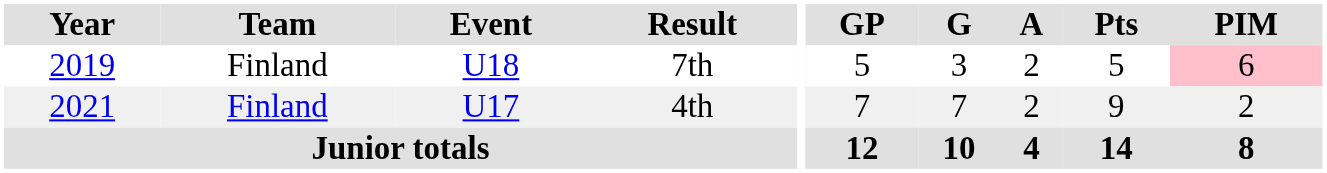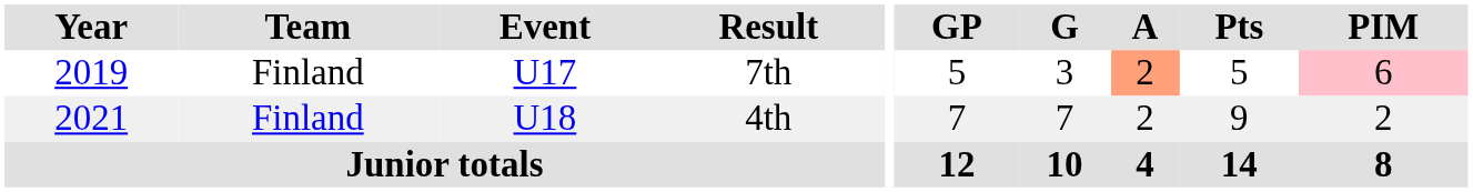7th | Event: U18 -> U17
7th | A: no background -> lightsalmon background
4th | Event: U17 -> U18
